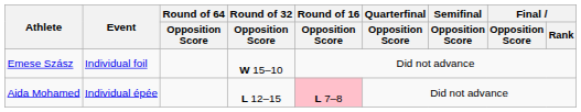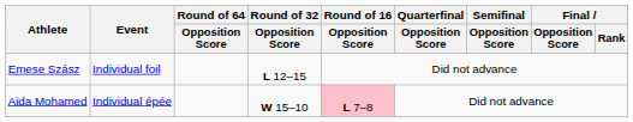Emese Szász | Round of 32 / Opposition Score: W 15–10 -> L 12–15
Aida Mohamed | Round of 32 / Opposition Score: L 12–15 -> W 15–10
